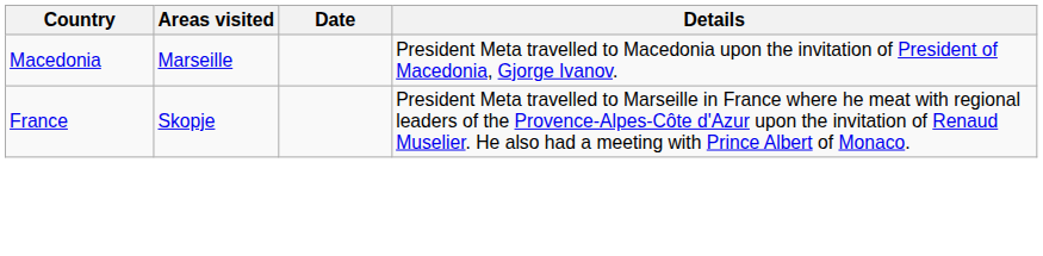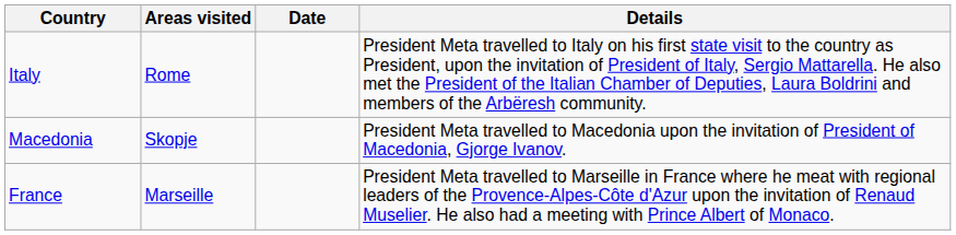+ row: Italy | Rome | President Meta travelled to Italy on his first state visit to the country as President, upon the invitation of President of Italy, Sergio Mattarella. He also met the President of the Italian Chamber of Deputies, Laura Boldrini and members of the Arbëresh community.
Macedonia | Areas visited: Marseille -> Skopje
France | Areas visited: Skopje -> Marseille
